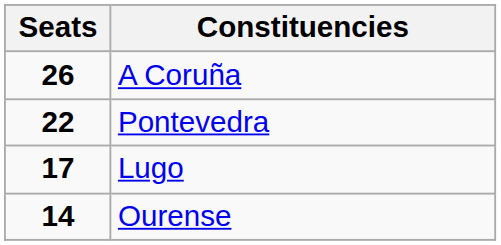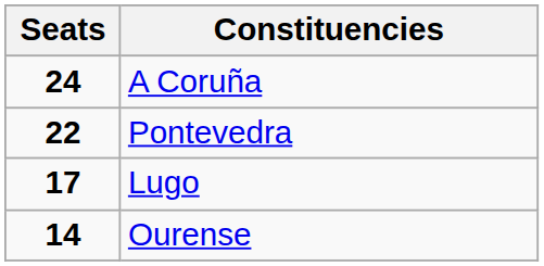A Coruña | Seats: 26 -> 24
